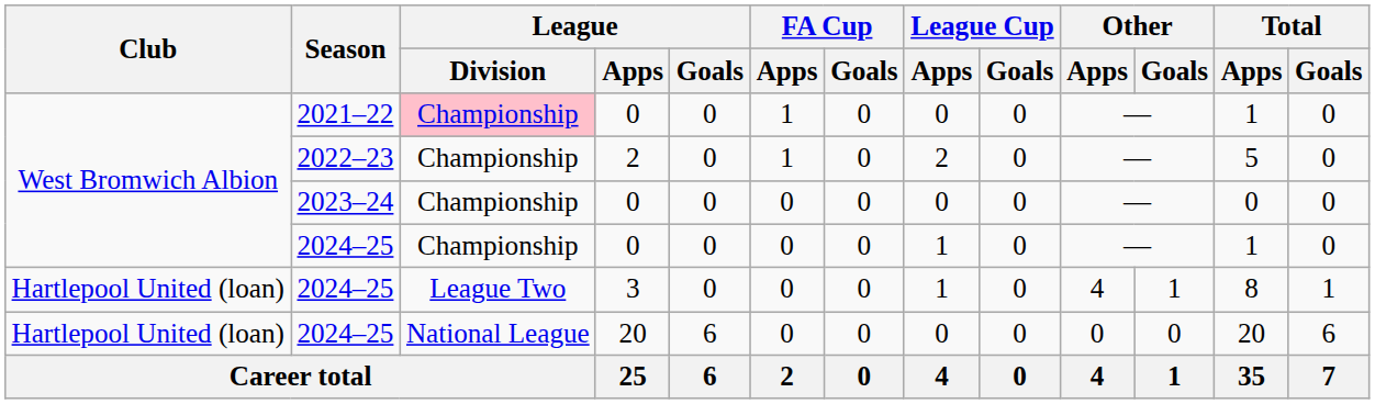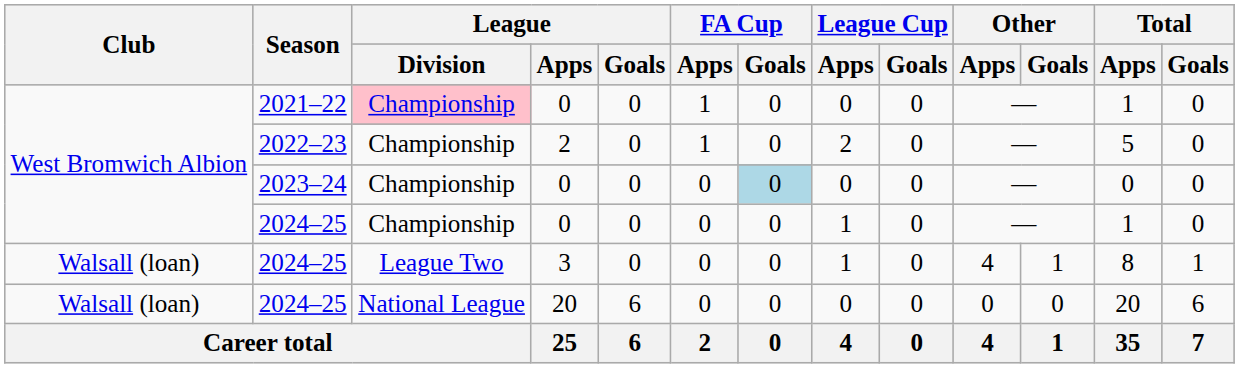2023–24 | FA Cup / Goals: no background -> lightblue background
2024–25 / 3 | Club: Hartlepool United (loan) -> Walsall (loan)
2024–25 / 20 | Club: Hartlepool United (loan) -> Walsall (loan)
